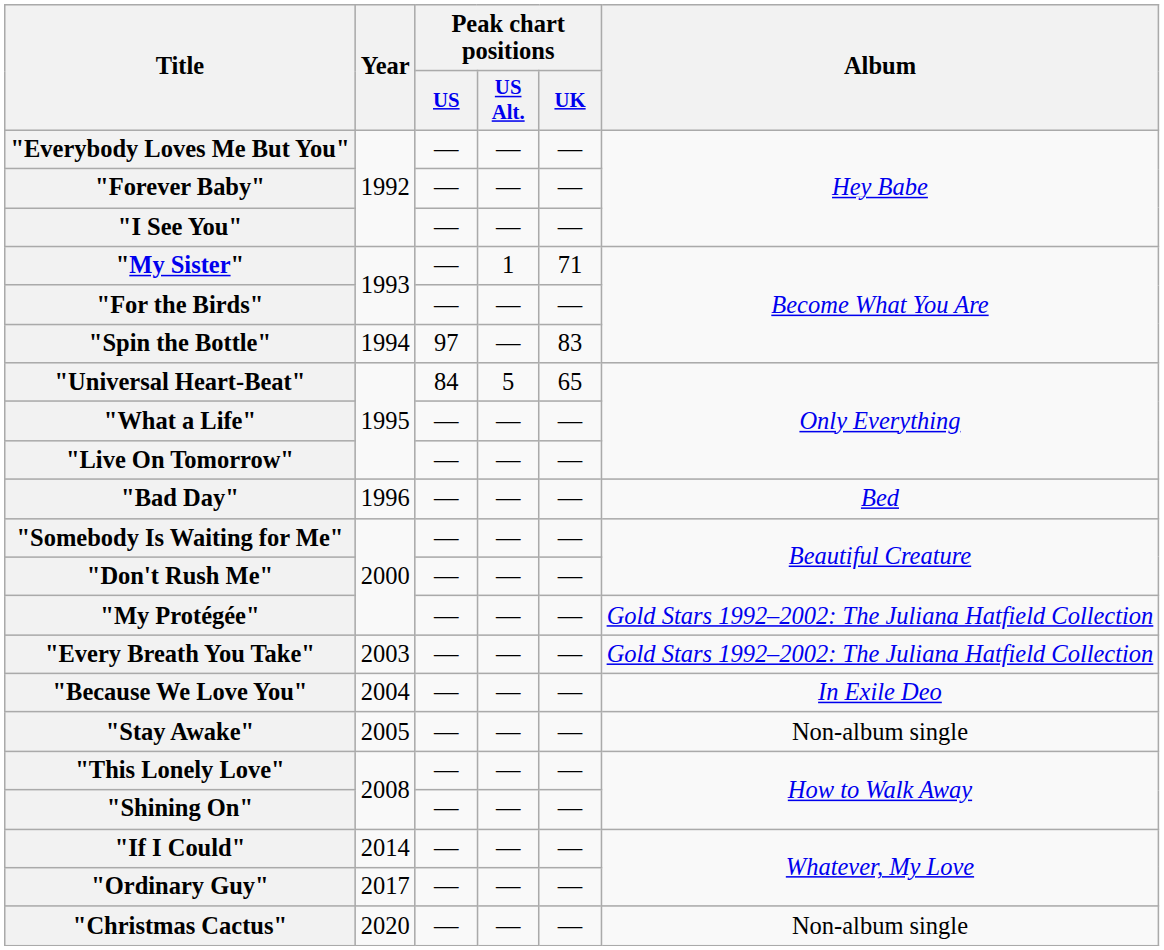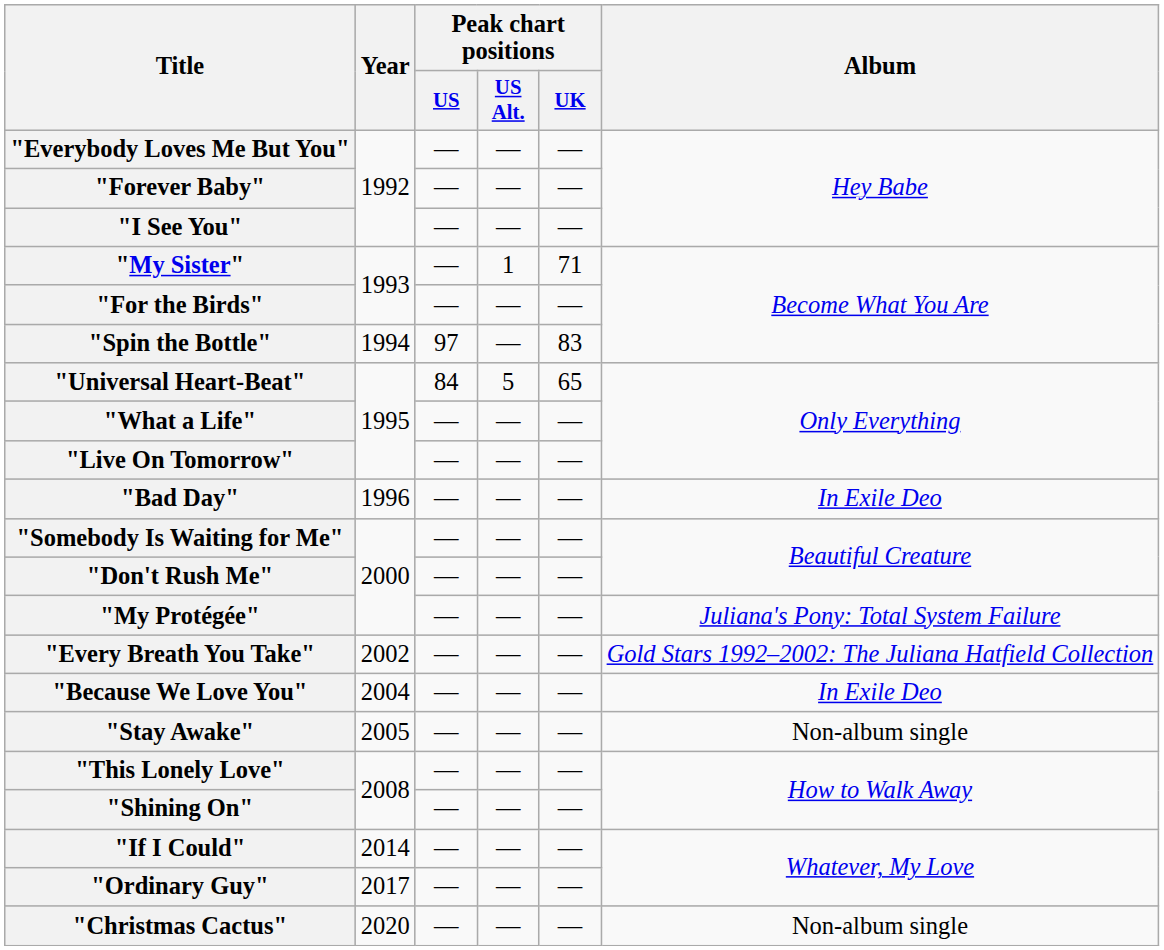"Bad Day" | Album: Bed -> In Exile Deo
"My Protégée" | Album: Gold Stars 1992–2002: The Juliana Hatfield Collection -> Juliana's Pony: Total System Failure
"Every Breath You Take" | Year: 2003 -> 2002
